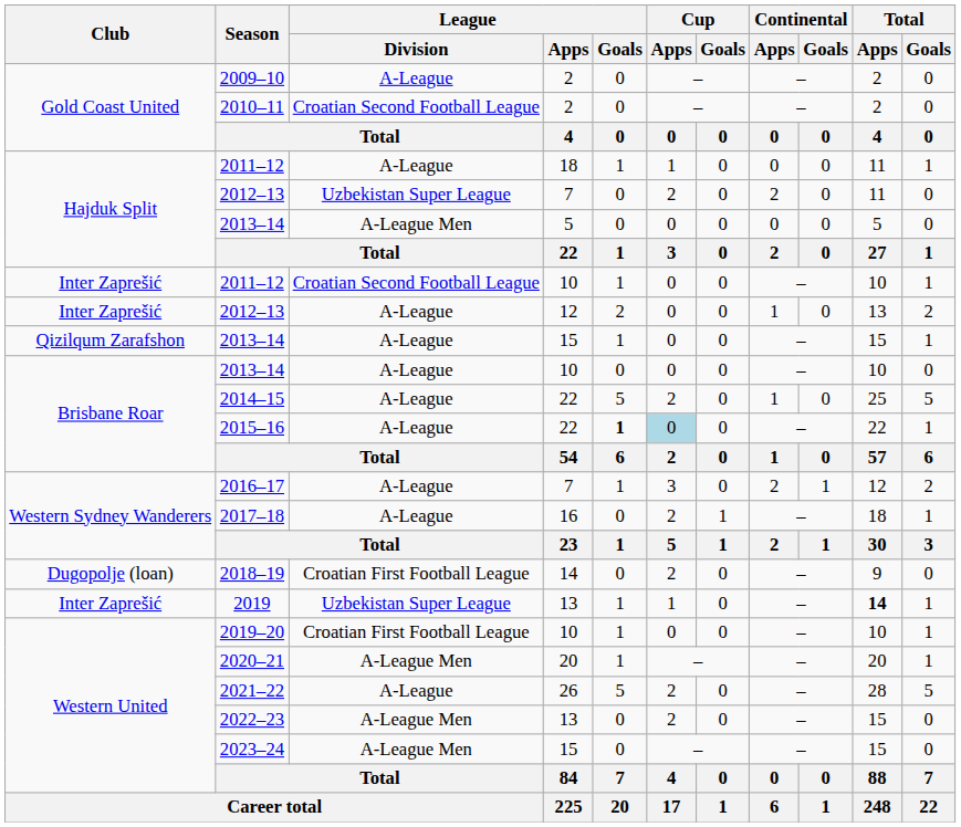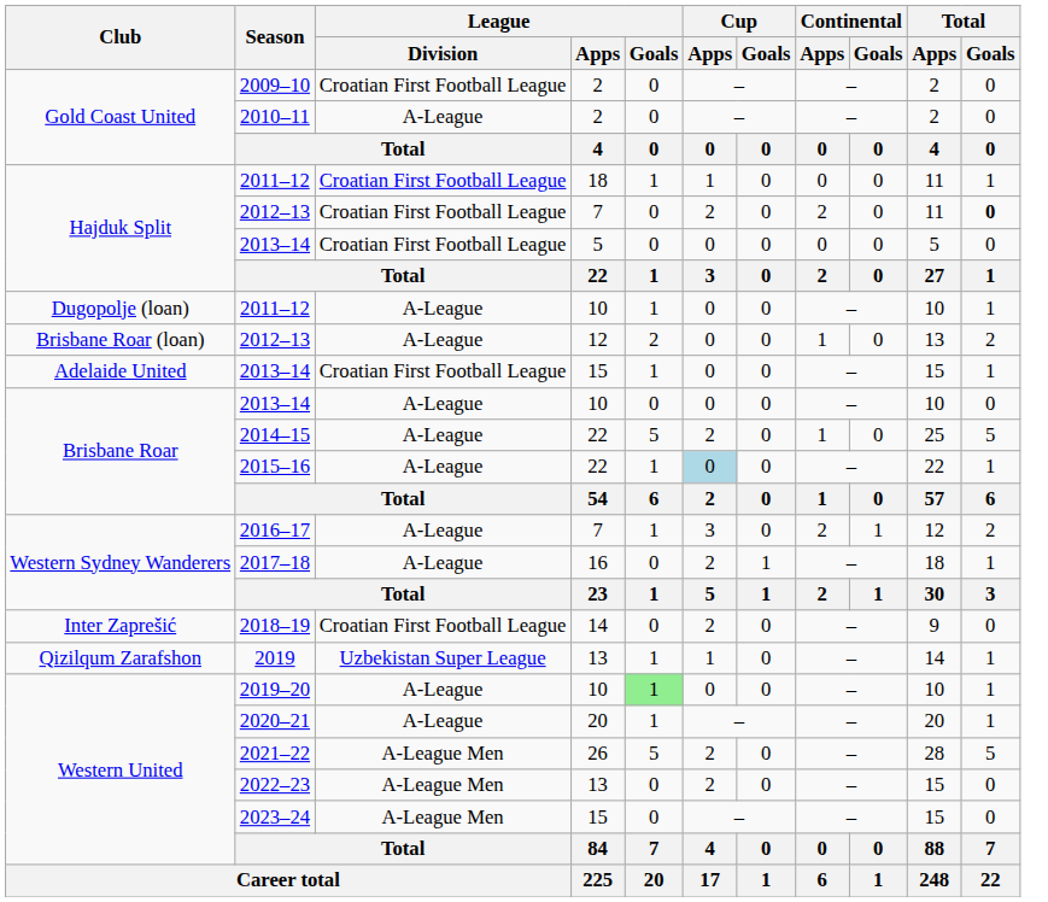2009–10 | League / Division: A-League -> Croatian First Football League
2010–11 | League / Division: Croatian Second Football League -> A-League
2011–12 / 18 | League / Division: A-League -> Croatian First Football League
2012–13 / 7 | League / Division: Uzbekistan Super League -> Croatian First Football League
2012–13 / 7 | Total / Goals: normal -> bold
2013–14 / 5 | League / Division: A-League Men -> Croatian First Football League
2011–12 / 10 | Club: Inter Zaprešić -> Dugopolje (loan)
2011–12 / 10 | League / Division: Croatian Second Football League -> A-League
2012–13 / 12 | Club: Inter Zaprešić -> Brisbane Roar (loan)
2013–14 / 15 | Club: Qizilqum Zarafshon -> Adelaide United
2013–14 / 15 | League / Division: A-League -> Croatian First Football League
2015–16 | League / Goals: bold -> normal
2018–19 | Club: Dugopolje (loan) -> Inter Zaprešić
2019 | Club: Inter Zaprešić -> Qizilqum Zarafshon
2019 | Total / Apps: bold -> normal
2019–20 | League / Division: Croatian First Football League -> A-League
2019–20 | League / Goals: no background -> lightgreen background
2020–21 | League / Division: A-League Men -> A-League
2021–22 | League / Division: A-League -> A-League Men
